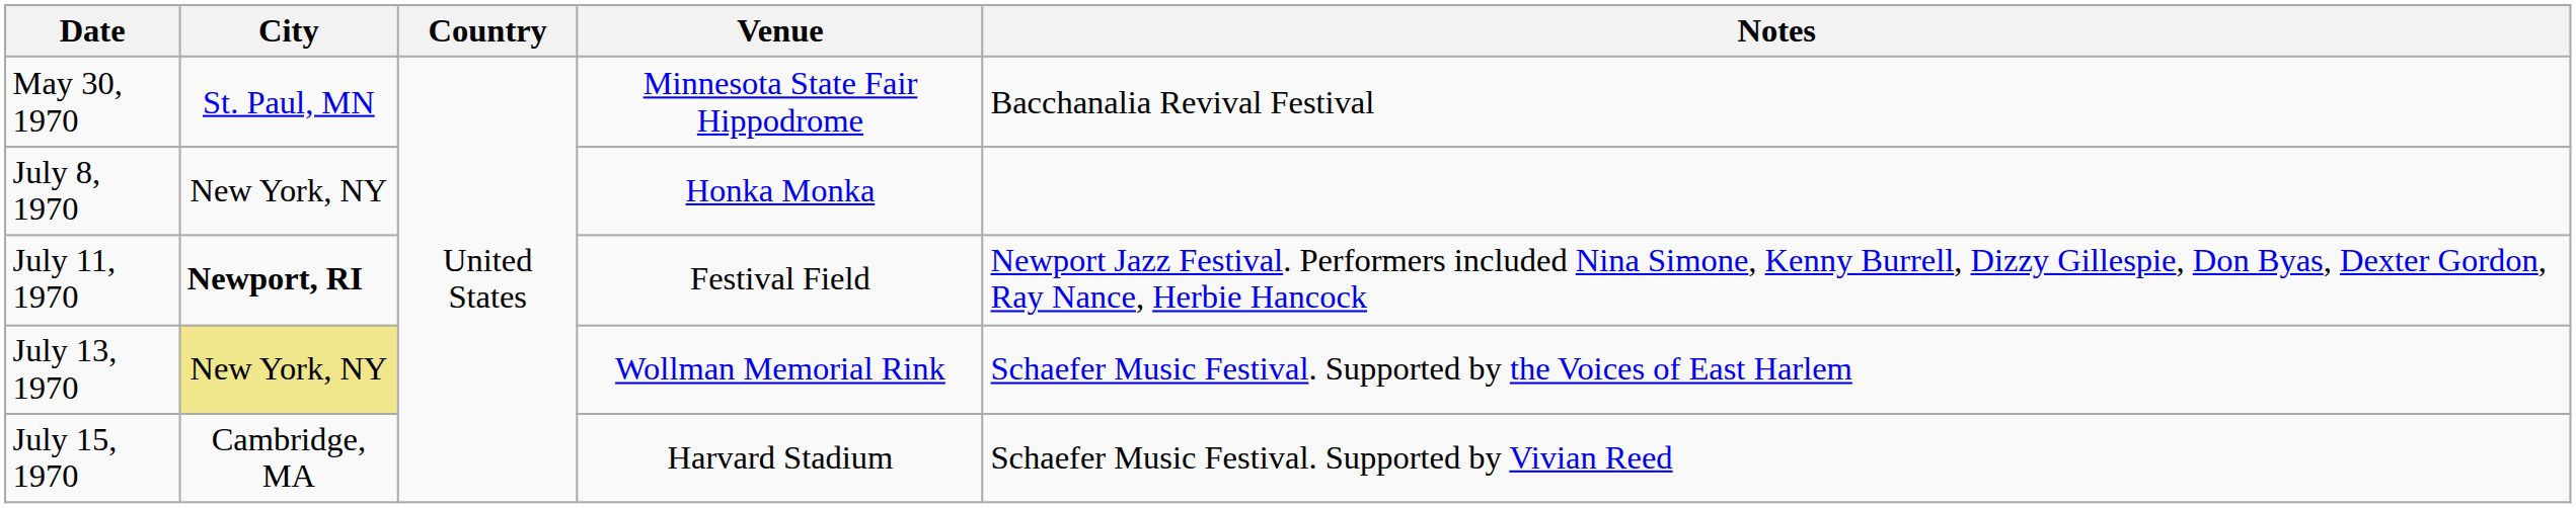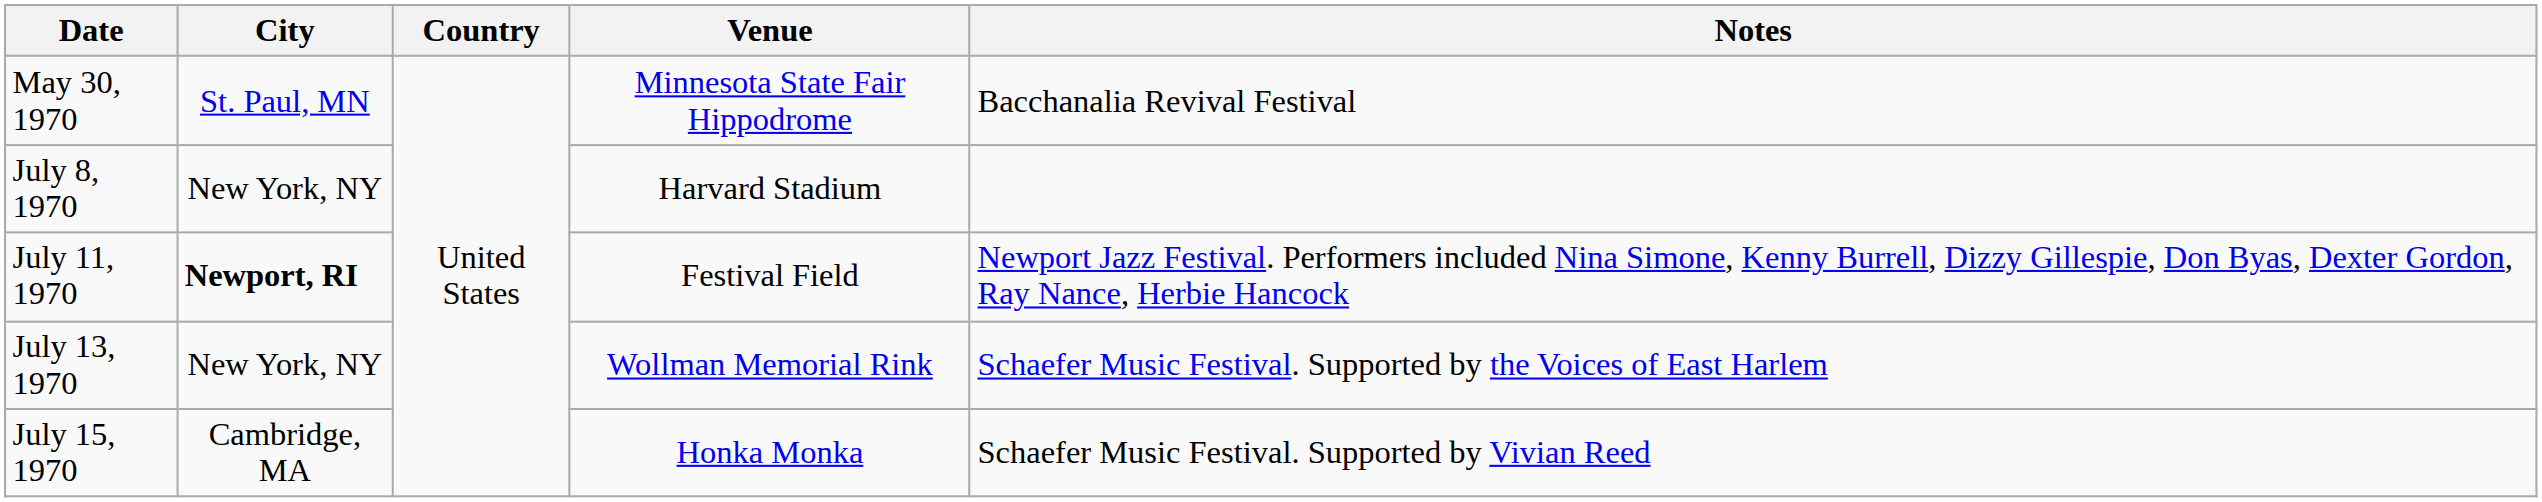July 8, 1970 | Venue: Honka Monka -> Harvard Stadium
July 13, 1970 | City: khaki background -> no background
July 15, 1970 | Venue: Harvard Stadium -> Honka Monka
